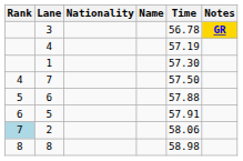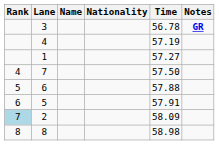columns swapped: Name <-> Nationality
3 | Notes: gold background -> no background
1 | Time: 57.30 -> 57.27
2 | Time: 58.06 -> 58.09
